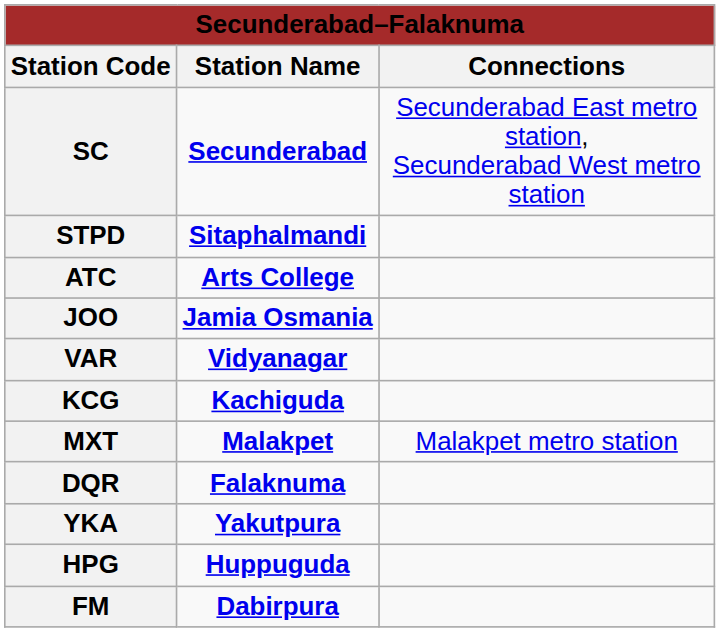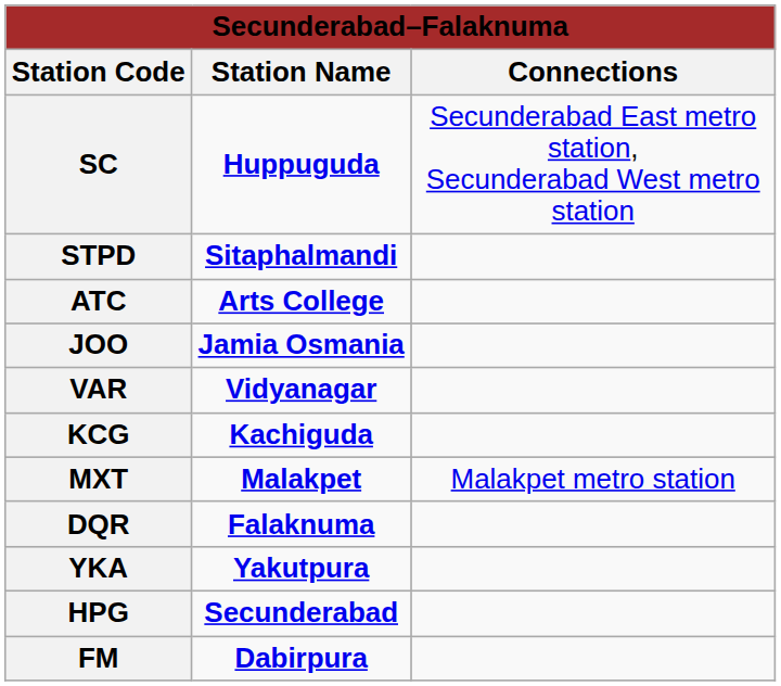SC | Station Name: Secunderabad -> Huppuguda
HPG | Station Name: Huppuguda -> Secunderabad
